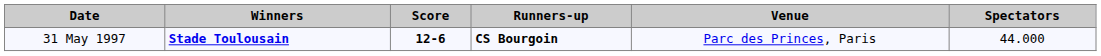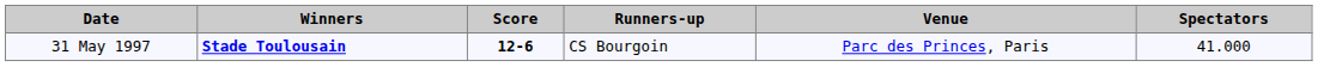31 May 1997 | Runners-up: bold -> normal
31 May 1997 | Spectators: 44.000 -> 41.000
